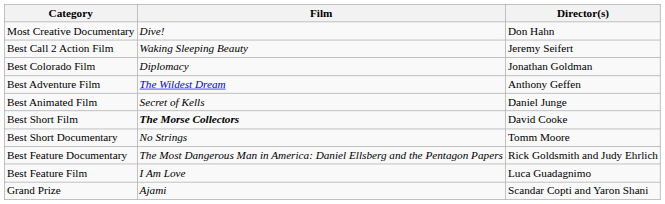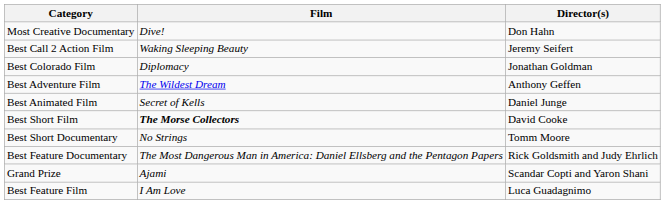rows swapped: Best Feature Film <-> Grand Prize
